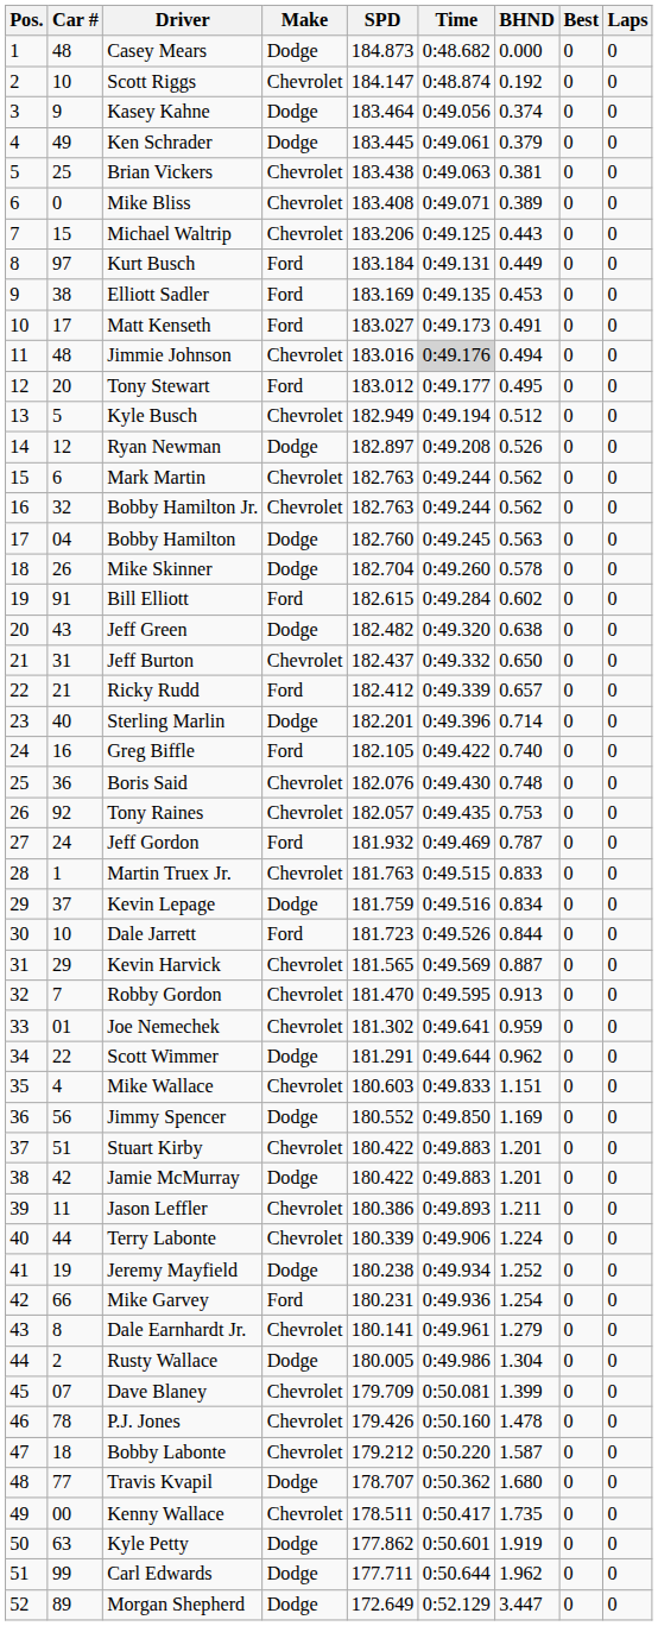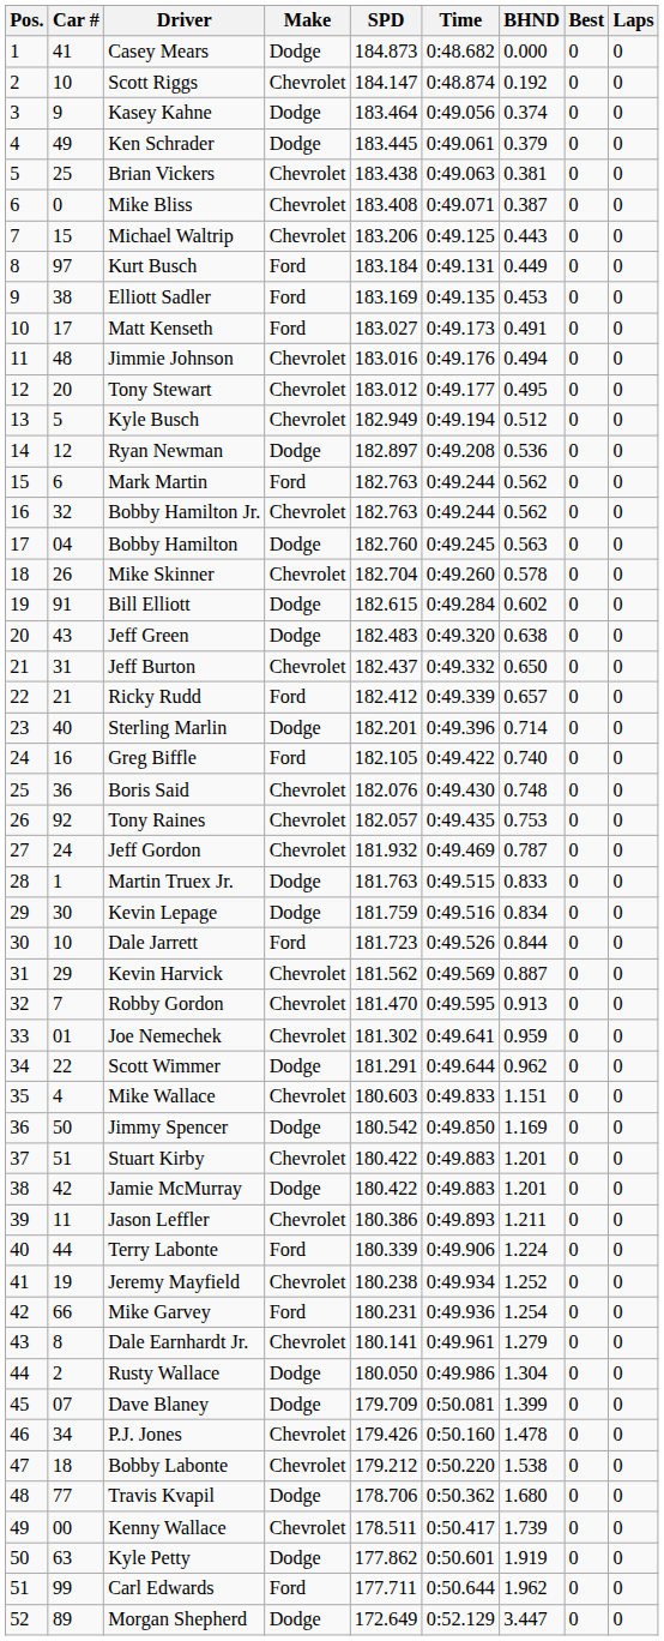Casey Mears | Car #: 48 -> 41
Mike Bliss | BHND: 0.389 -> 0.387
Jimmie Johnson | Time: lightgrey background -> no background
Tony Stewart | Make: Ford -> Chevrolet
Ryan Newman | BHND: 0.526 -> 0.536
Mark Martin | Make: Chevrolet -> Ford
Mike Skinner | Make: Dodge -> Chevrolet
Bill Elliott | Make: Ford -> Dodge
Jeff Green | SPD: 182.482 -> 182.483
Jeff Gordon | Make: Ford -> Chevrolet
Martin Truex Jr. | Make: Chevrolet -> Dodge
Kevin Lepage | Car #: 37 -> 30
Kevin Harvick | SPD: 181.565 -> 181.562
Jimmy Spencer | Car #: 56 -> 50
Jimmy Spencer | SPD: 180.552 -> 180.542
Terry Labonte | Make: Chevrolet -> Ford
Jeremy Mayfield | Make: Dodge -> Chevrolet
Rusty Wallace | SPD: 180.005 -> 180.050
Dave Blaney | Make: Chevrolet -> Dodge
P.J. Jones | Car #: 78 -> 34
Bobby Labonte | BHND: 1.587 -> 1.538
Travis Kvapil | SPD: 178.707 -> 178.706
Kenny Wallace | BHND: 1.735 -> 1.739
Carl Edwards | Make: Dodge -> Ford
